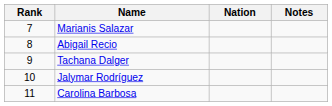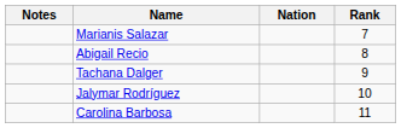columns swapped: Rank <-> Notes
